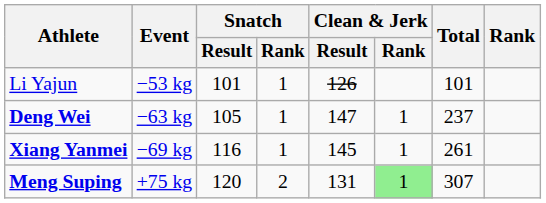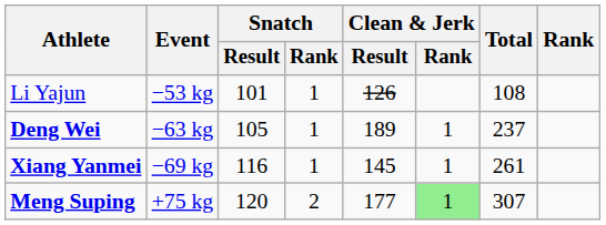Li Yajun | Total: 101 -> 108
Deng Wei | Clean & Jerk / Result: 147 -> 189
Meng Suping | Clean & Jerk / Result: 131 -> 177
